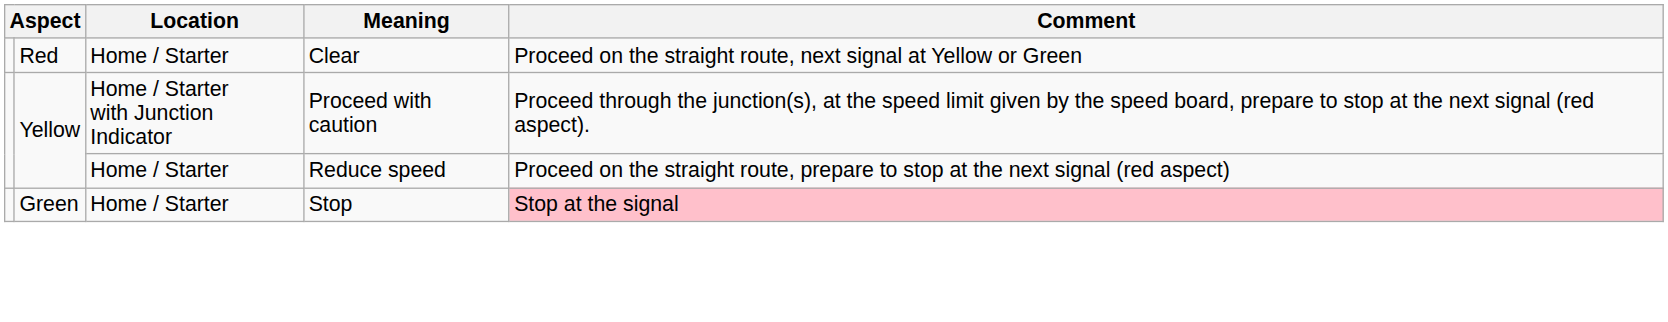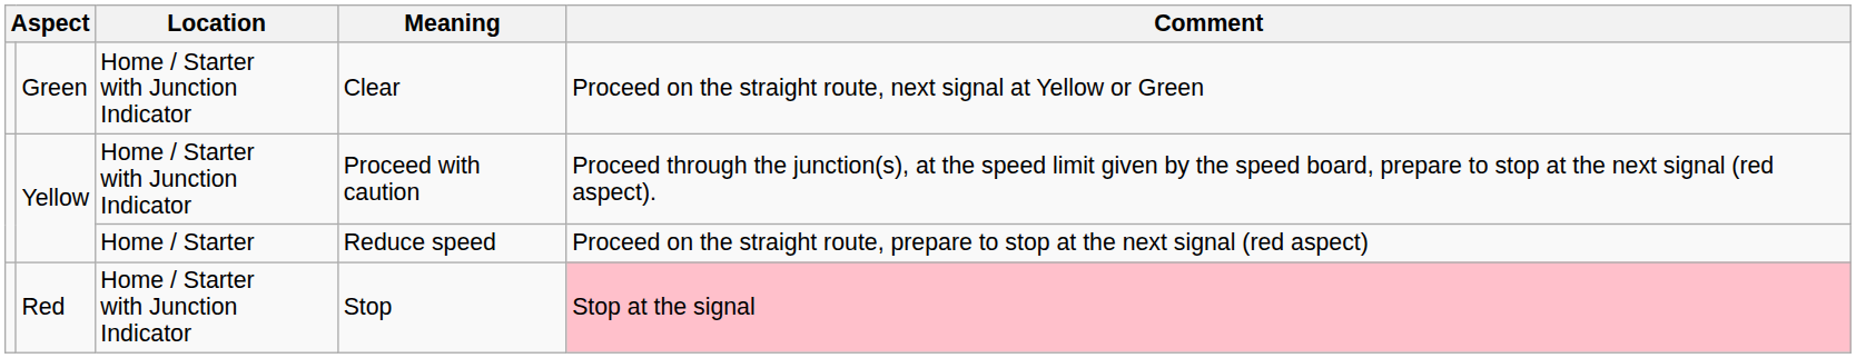Clear | column 2: Red -> Green
Clear | Location: Home / Starter -> Home / Starter with Junction Indicator
Stop | column 2: Green -> Red
Stop | Location: Home / Starter -> Home / Starter with Junction Indicator
